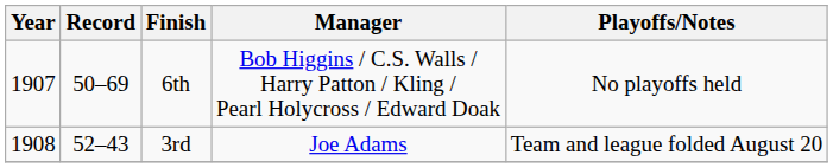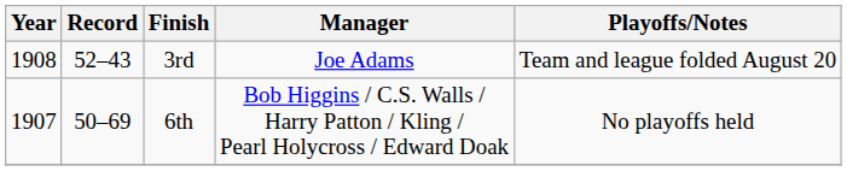rows swapped: 6th <-> 3rd
